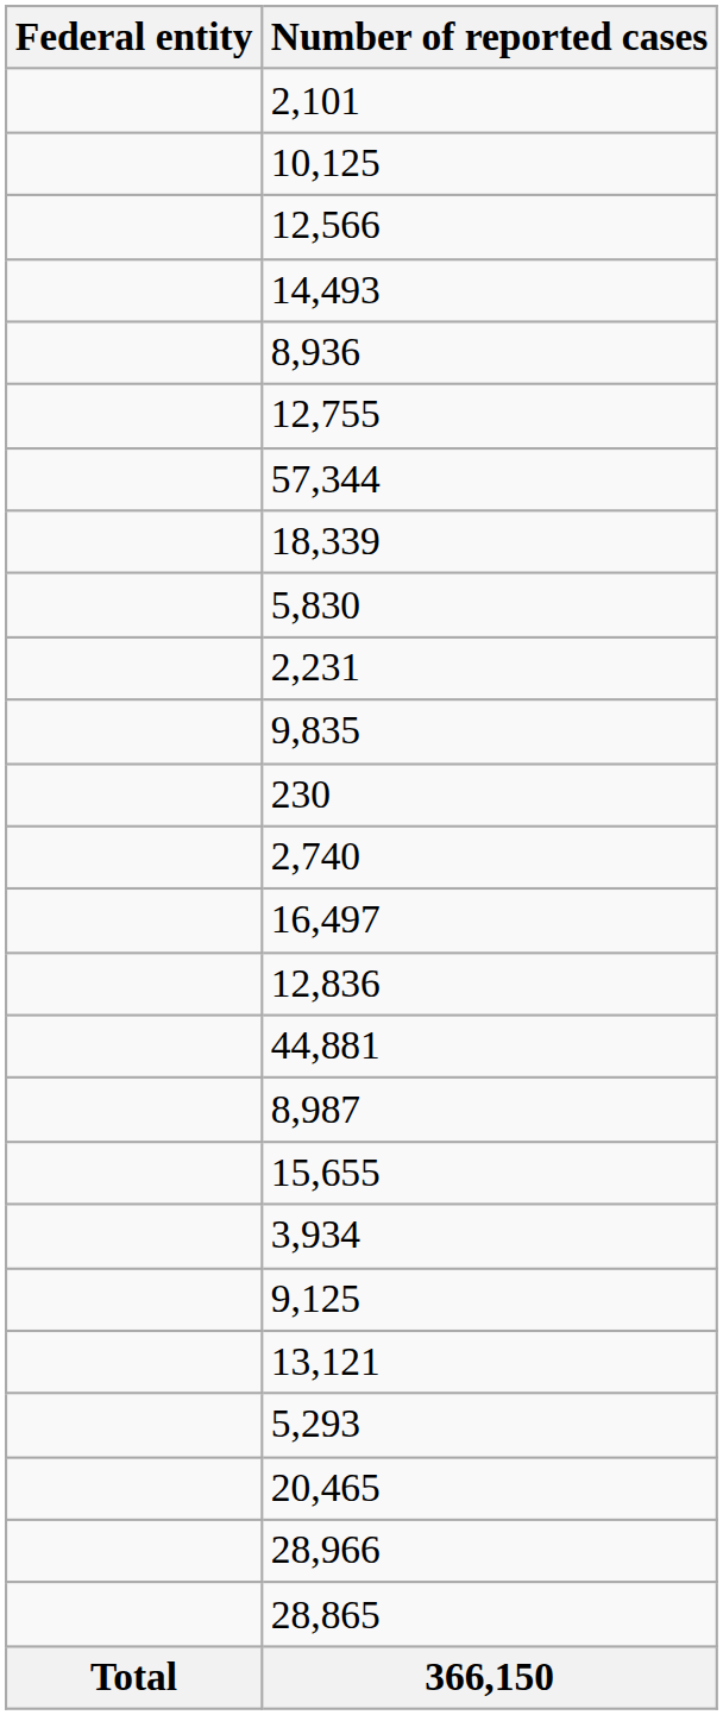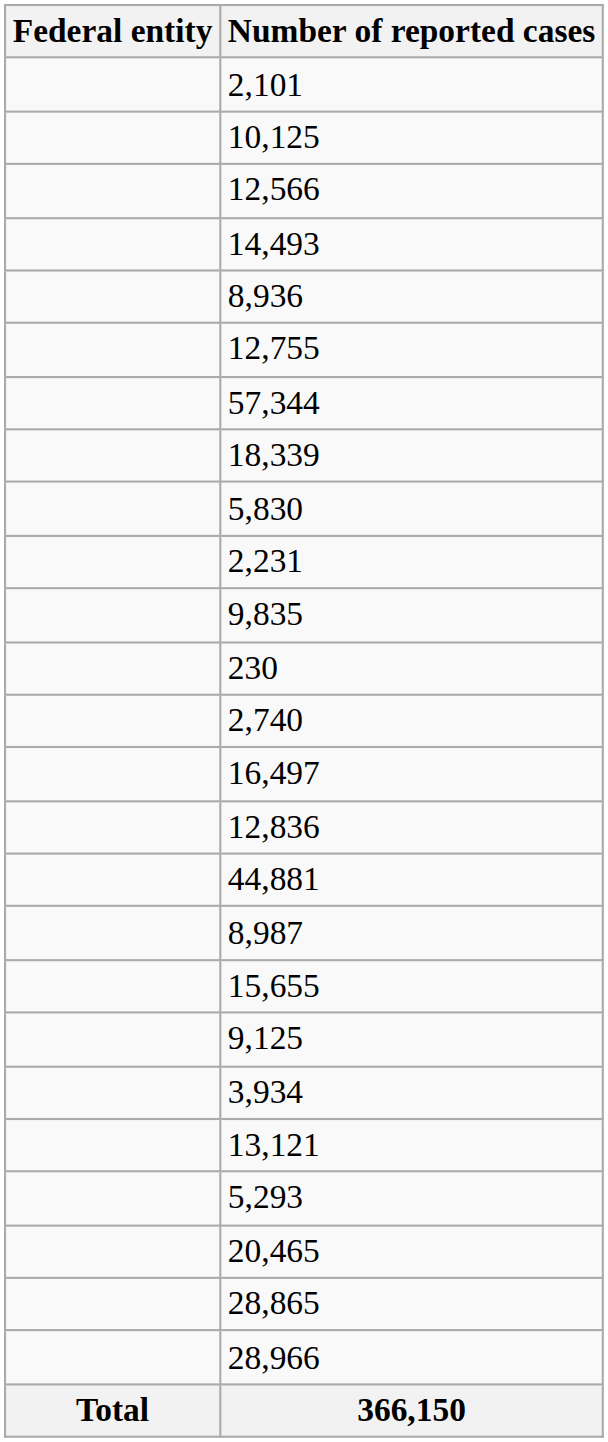rows swapped: 3,934 <-> 9,125
rows swapped: 28,865 <-> 28,966
